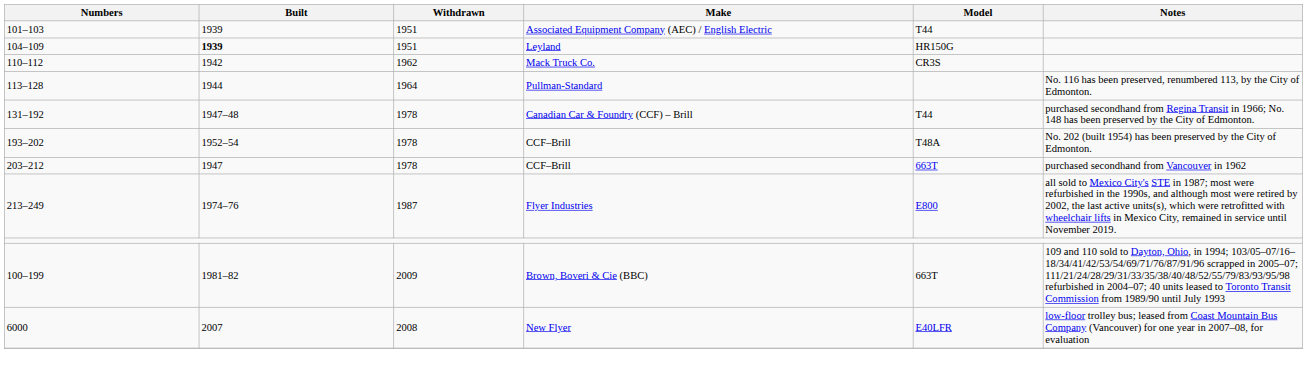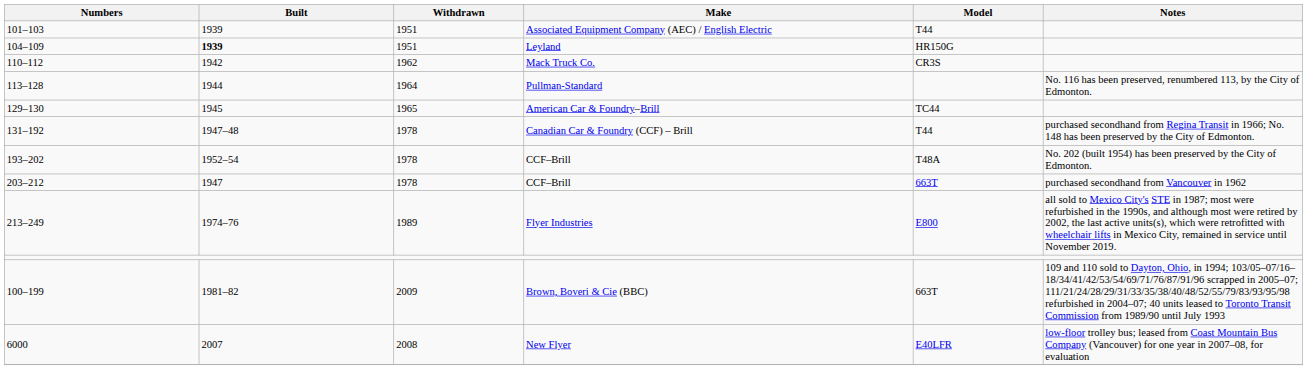+ row: 129–130 | 1945 | 1965 | American Car & Foundry–Brill | TC44
Flyer Industries | Withdrawn: 1987 -> 1989
